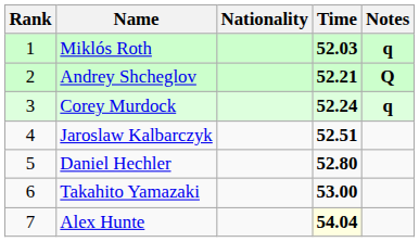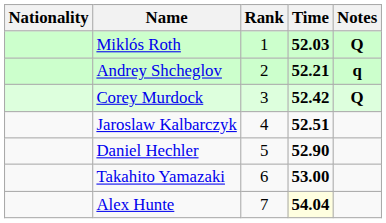columns swapped: Rank <-> Nationality
Miklós Roth | Notes: q -> Q
Andrey Shcheglov | Notes: Q -> q
Corey Murdock | Time: 52.24 -> 52.42
Corey Murdock | Notes: q -> Q
Daniel Hechler | Time: 52.80 -> 52.90
